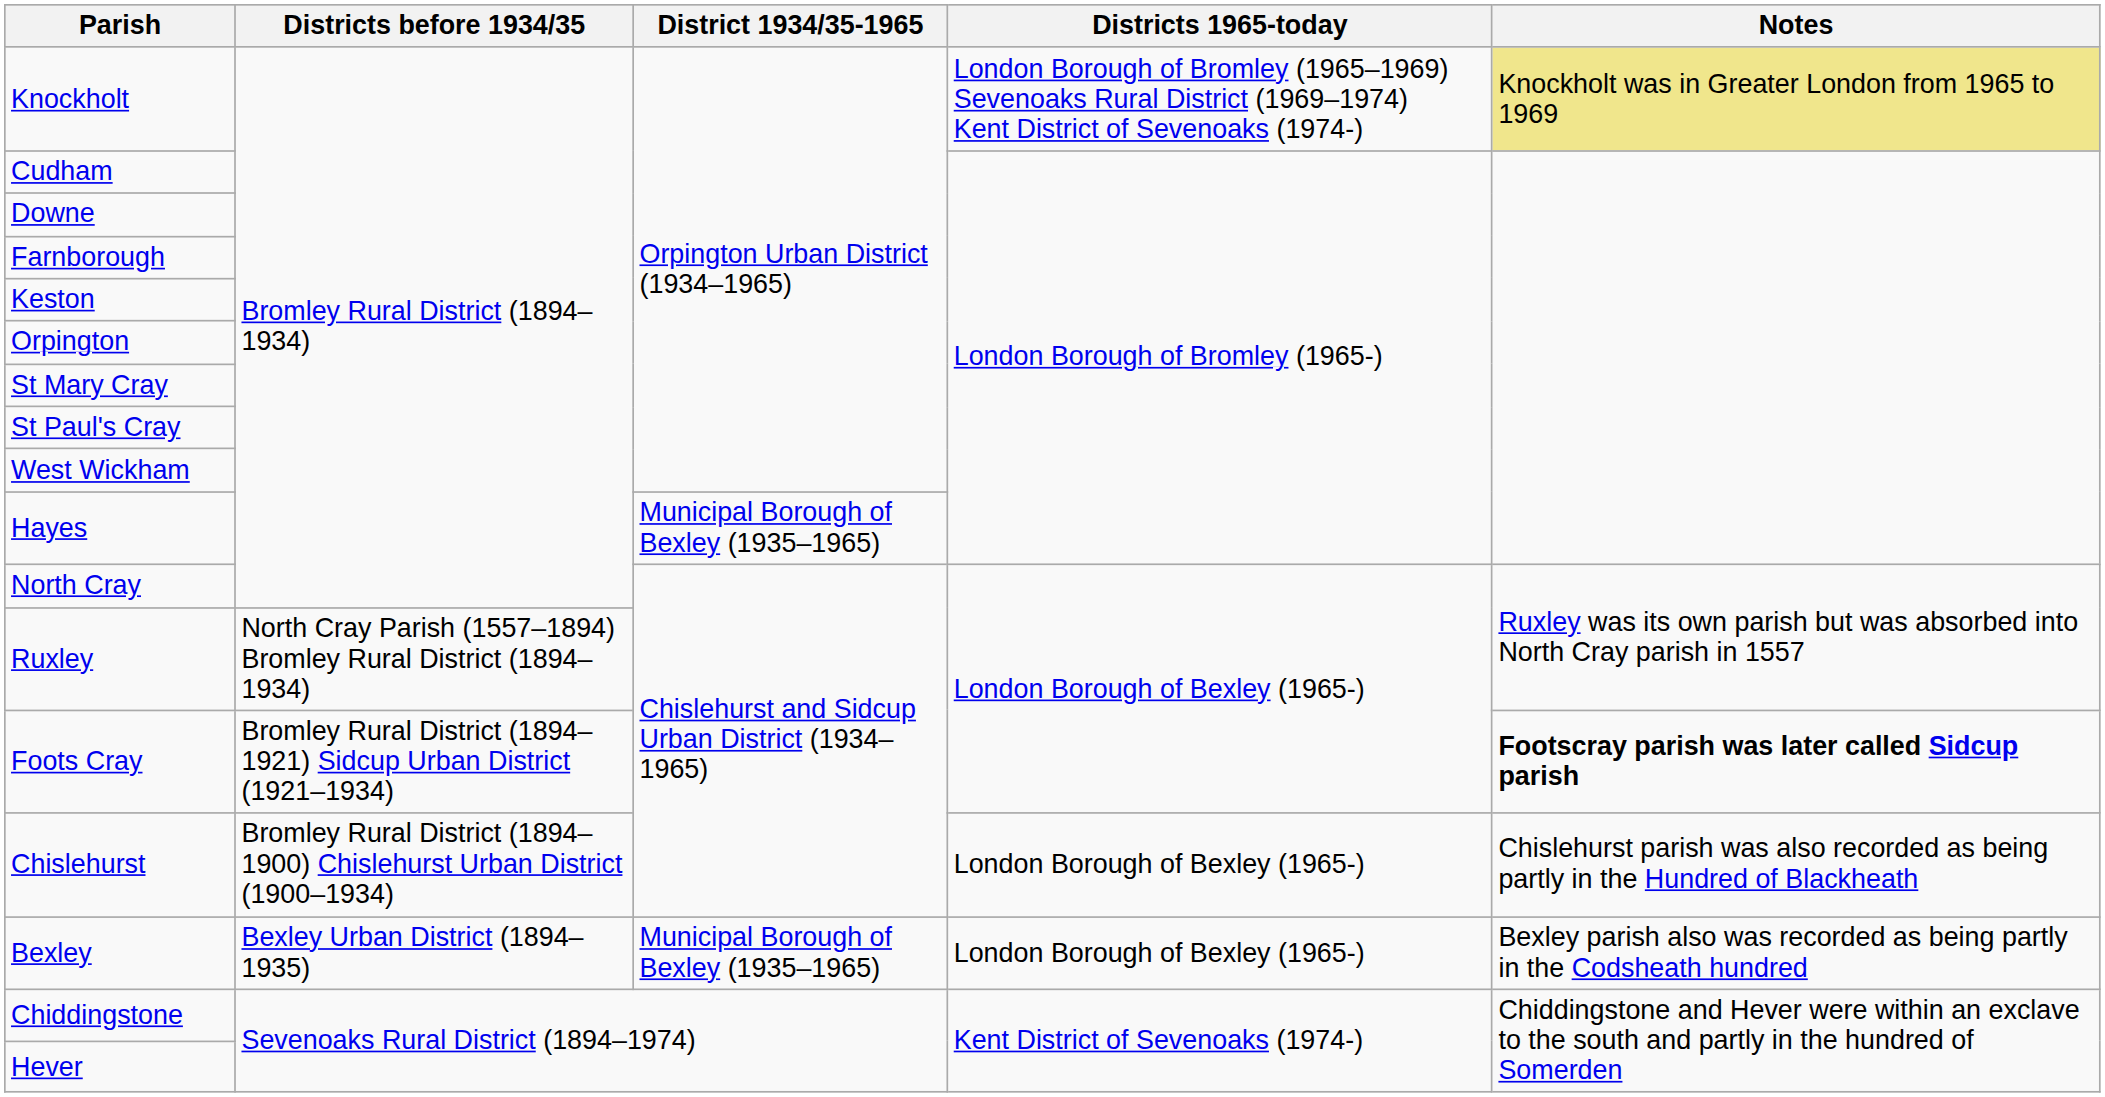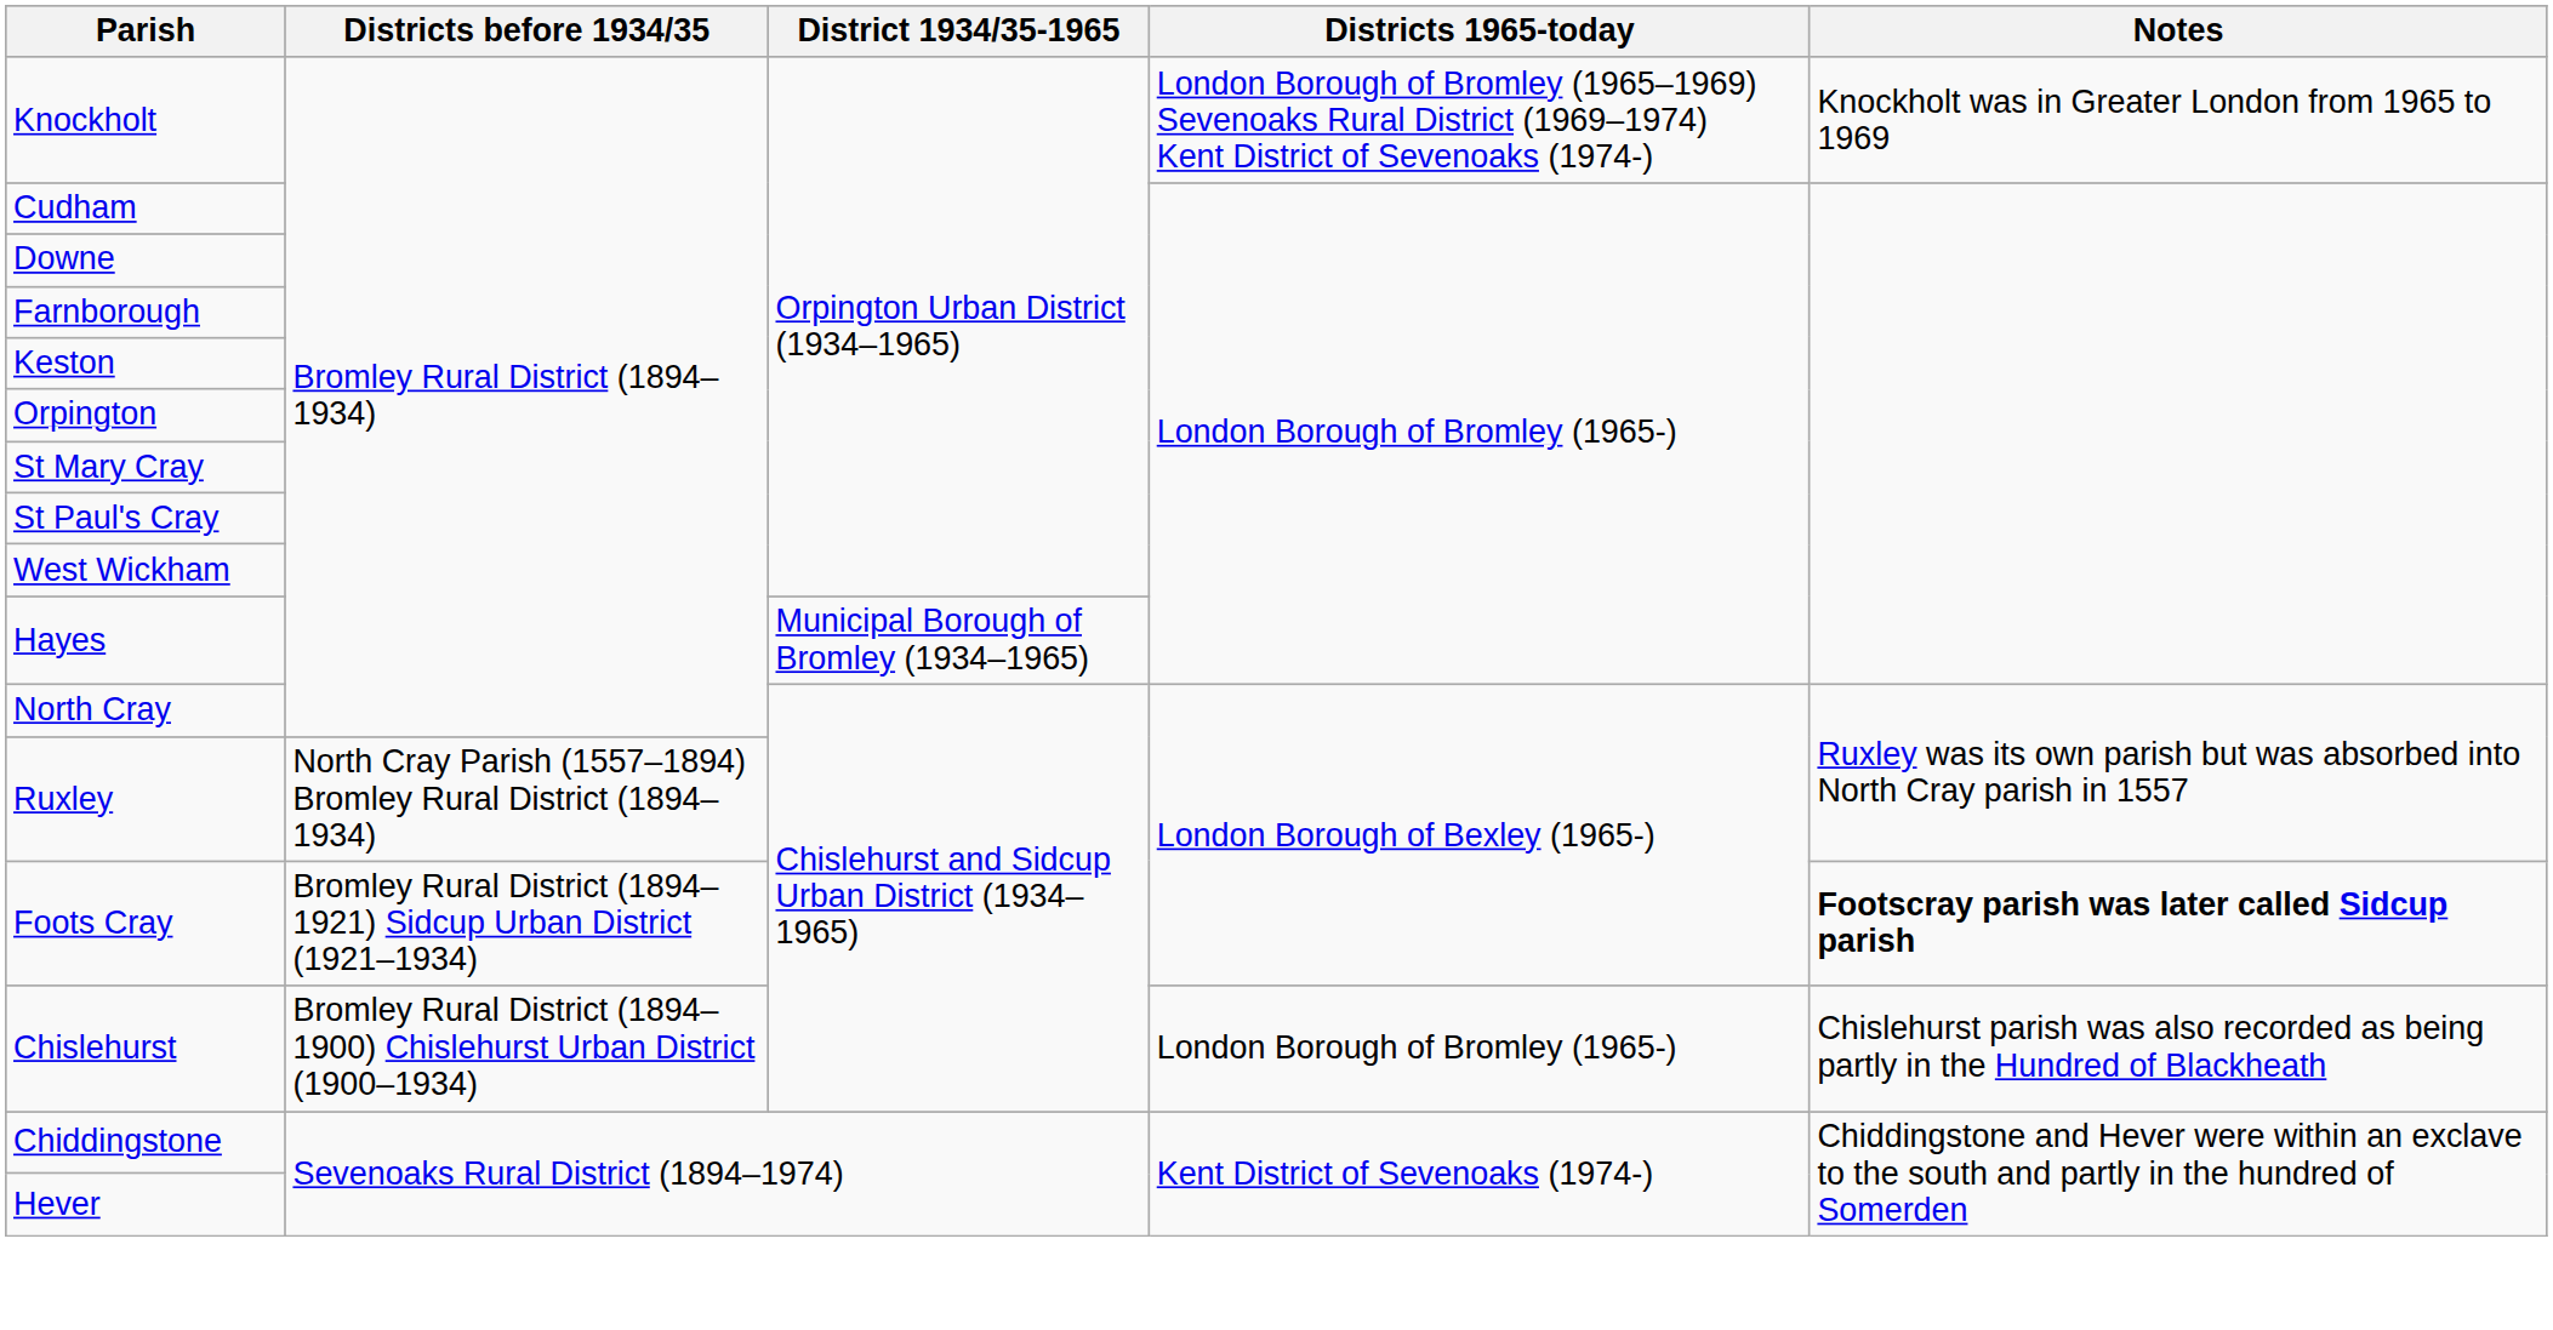Knockholt | Notes: khaki background -> no background
Hayes | District 1934/35-1965: Municipal Borough of Bexley (1935–1965) -> Municipal Borough of Bromley (1934–1965)
Chislehurst | Districts 1965-today: London Borough of Bexley (1965-) -> London Borough of Bromley (1965-)
- row: Bexley | Bexley Urban District (1894–1935) | Municipal Borough of Bexley (1935–1965) | London Borough of Bexley (1965-) | Bexley parish also was recorded as being partly in the Codsheath hundred
